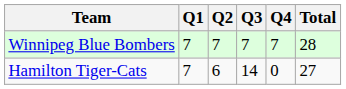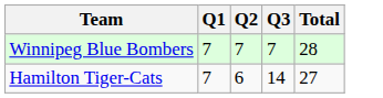- column: Q4 | 7 | 0
